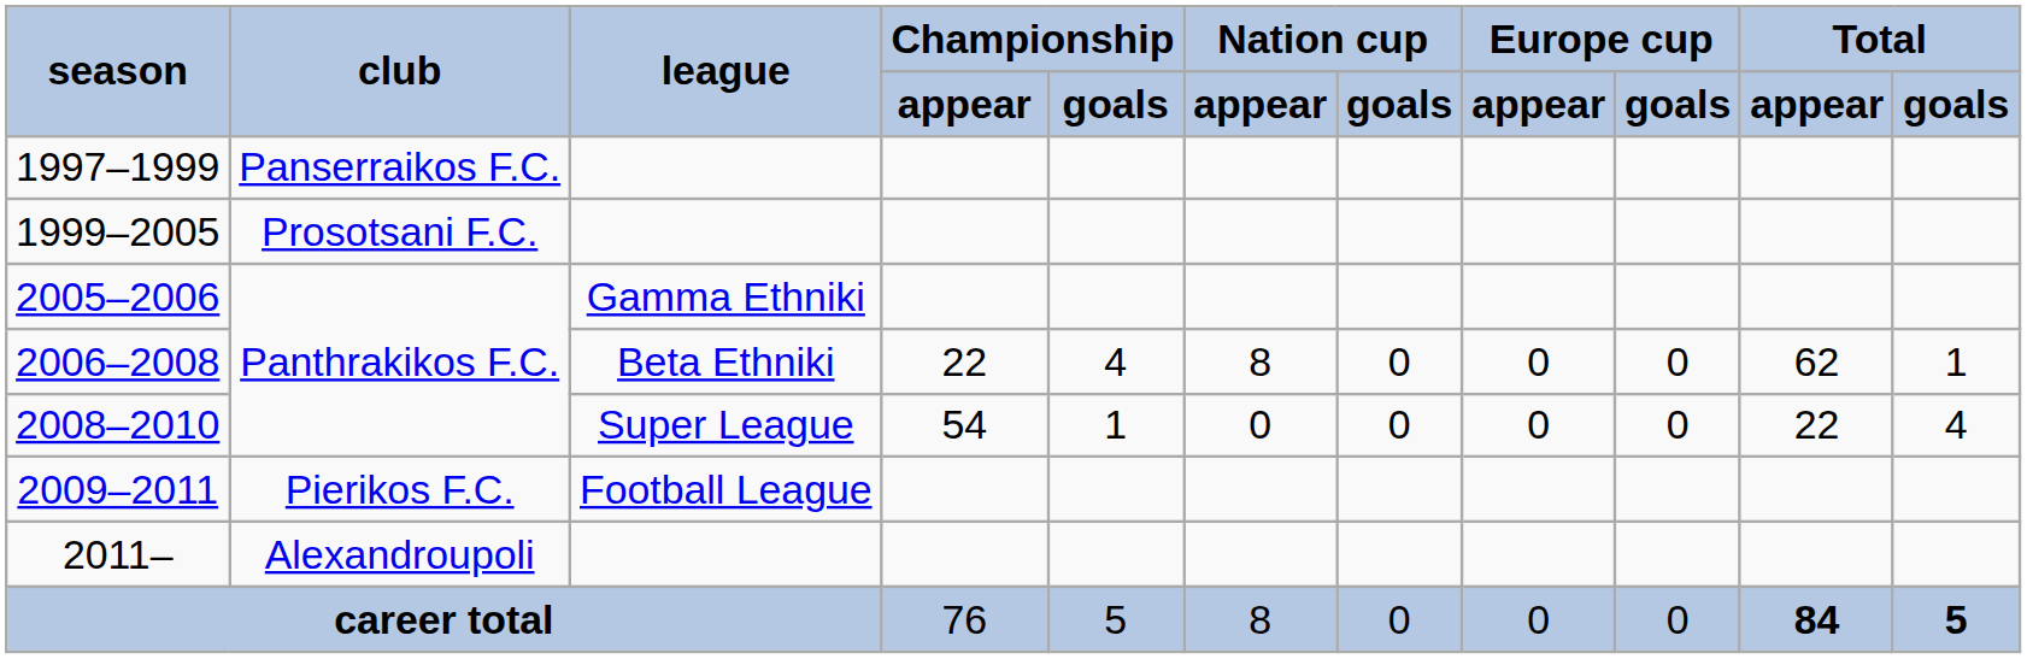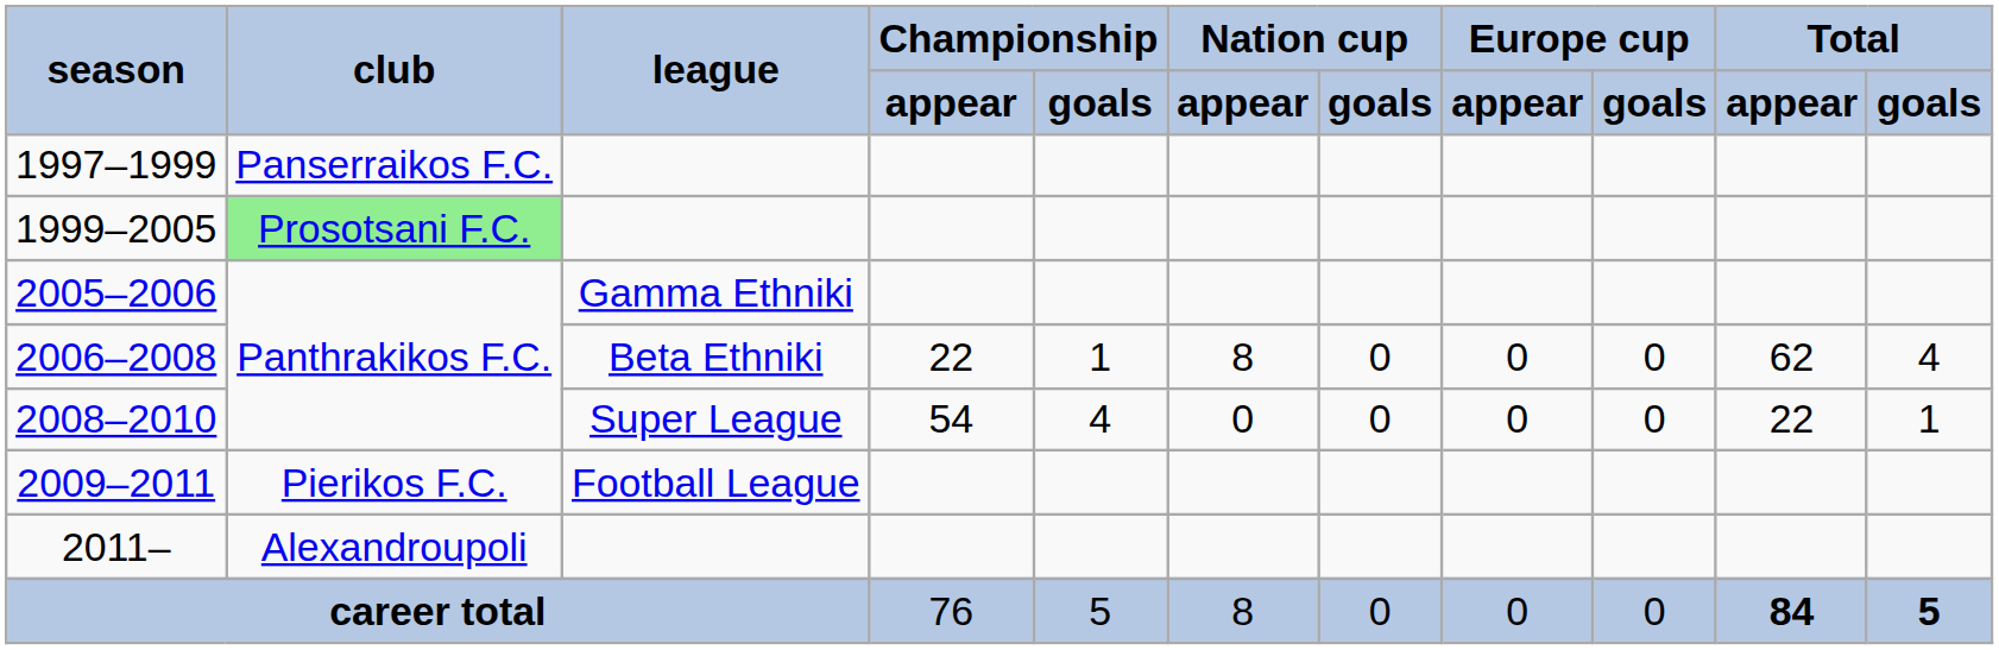1999–2005 | club: no background -> lightgreen background
2006–2008 | column 5: 4 -> 1
2006–2008 | column 11: 1 -> 4
2008–2010 | column 5: 1 -> 4
2008–2010 | column 11: 4 -> 1
